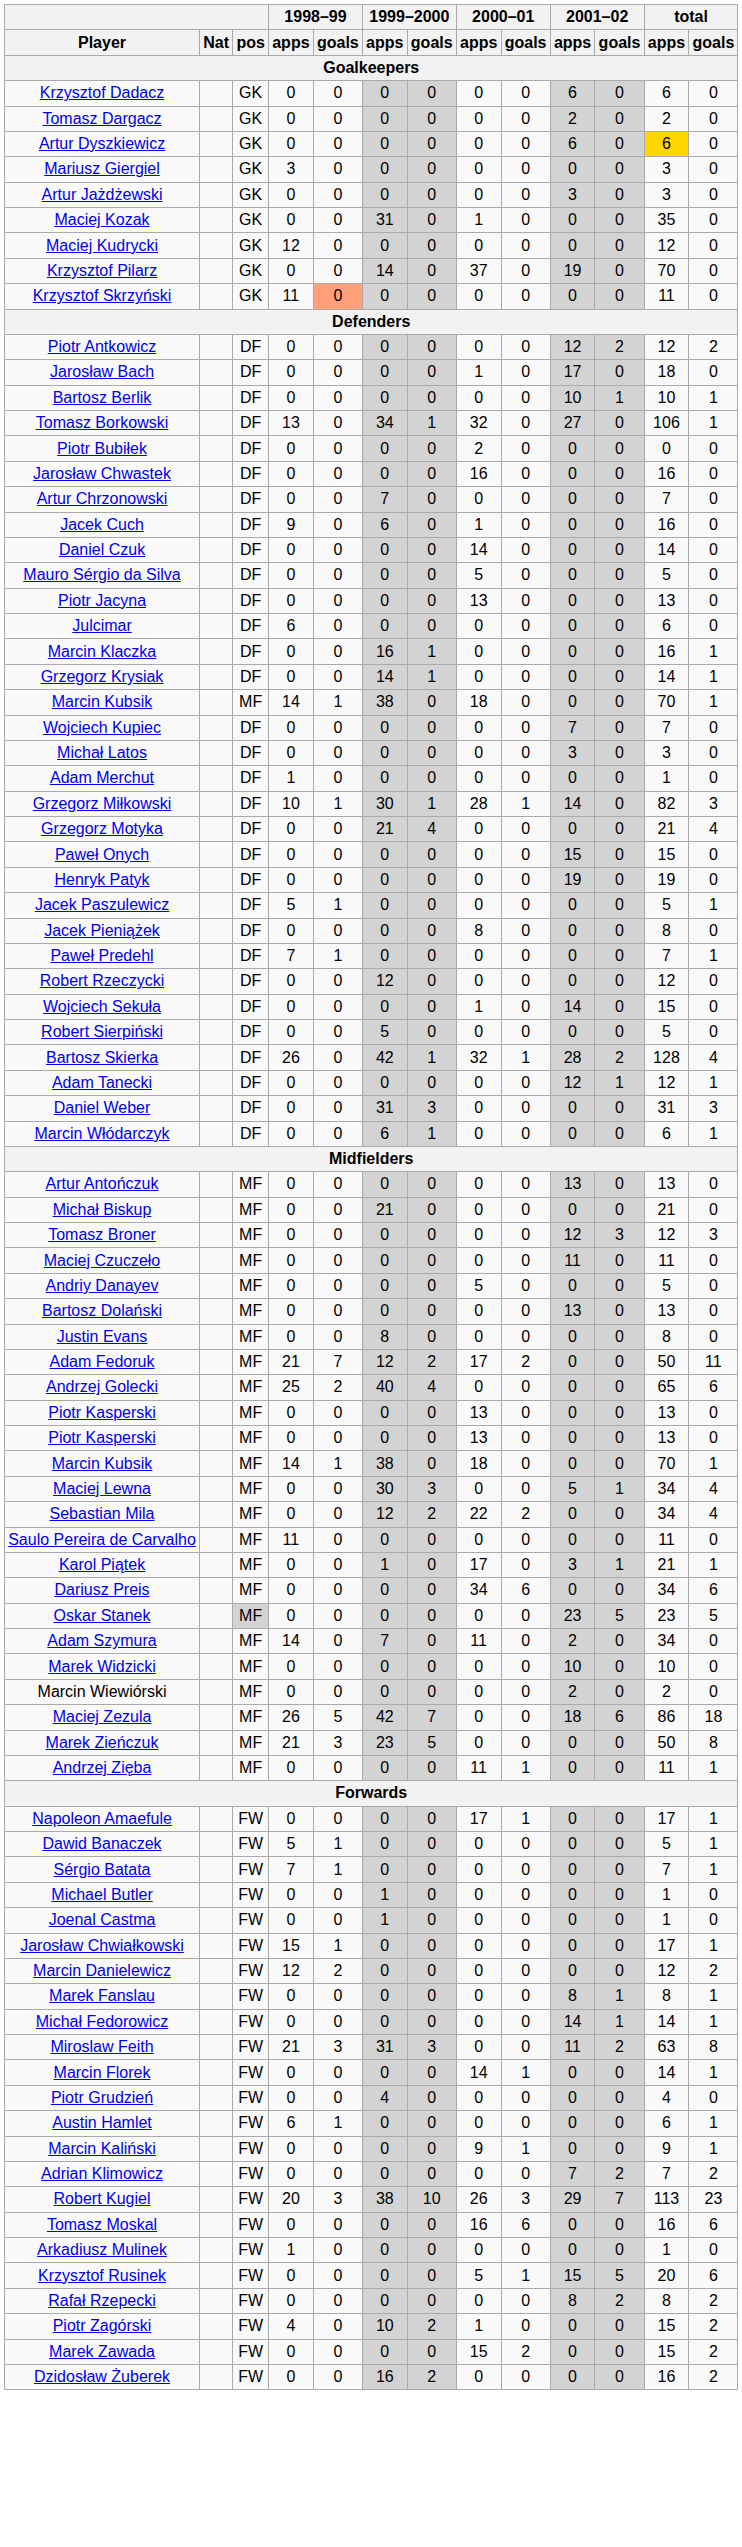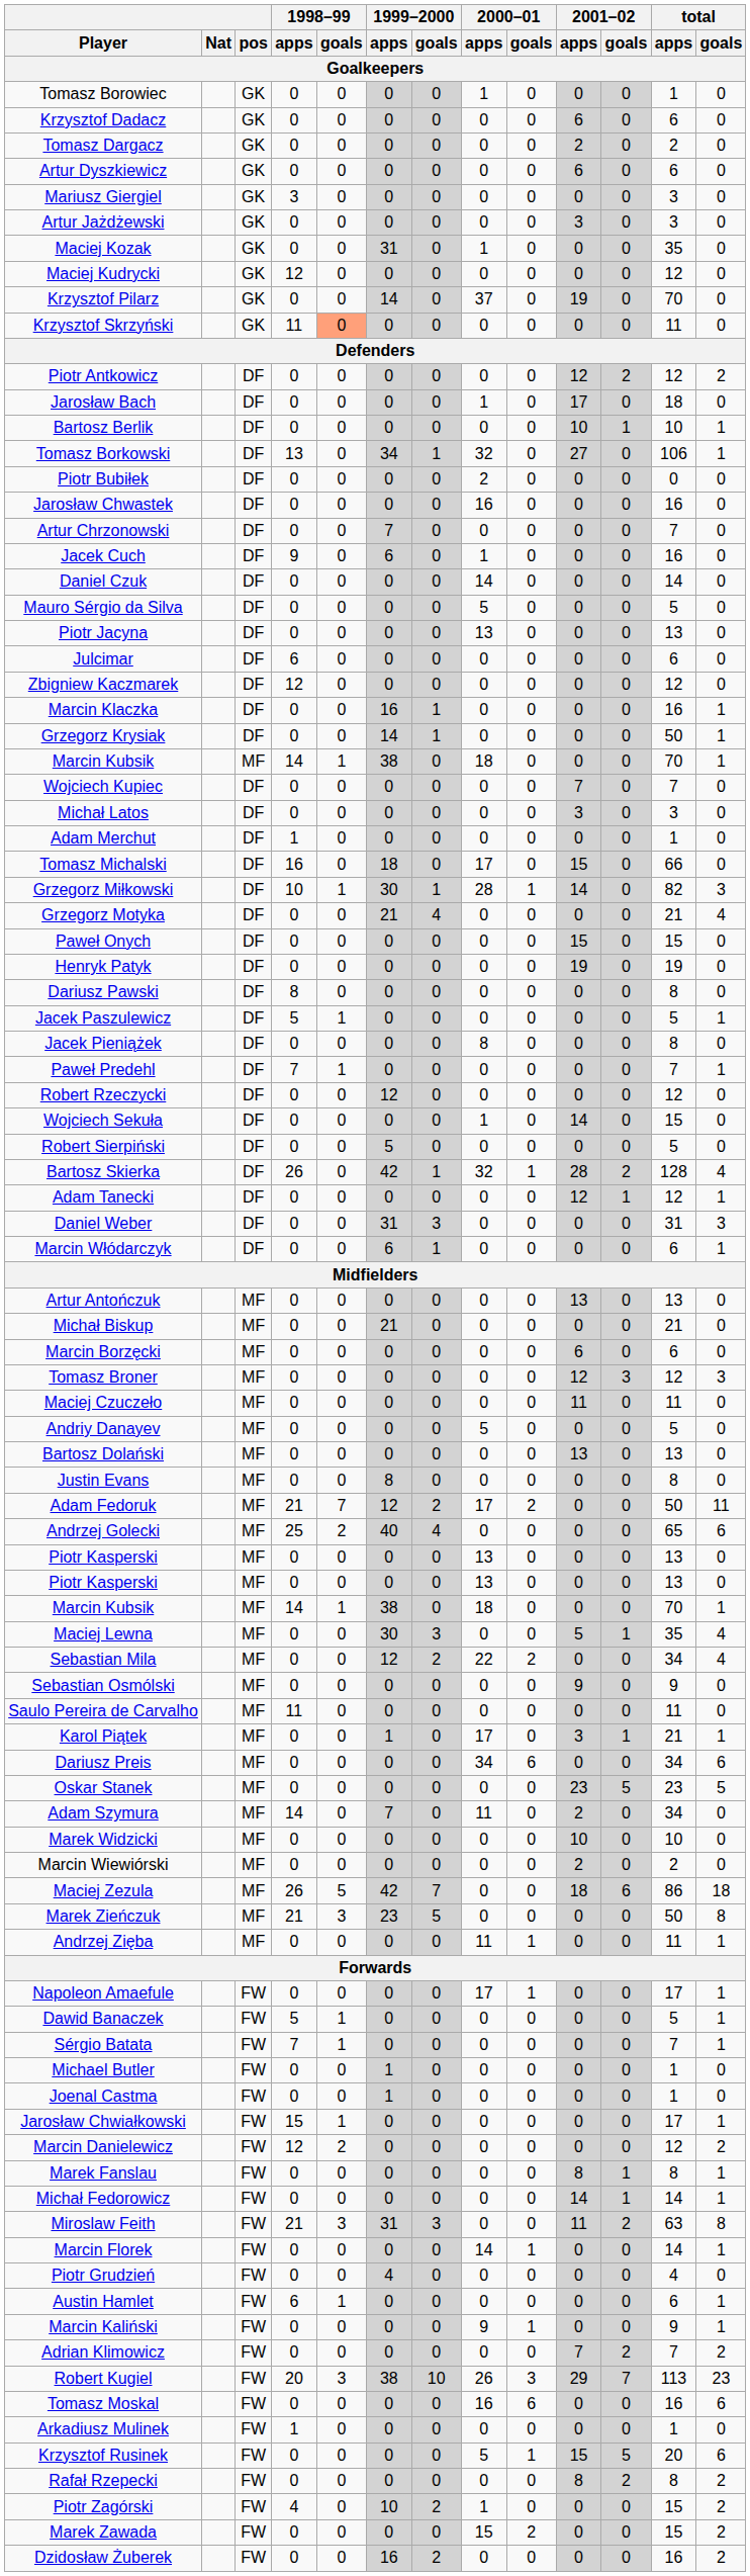+ row: Tomasz Borowiec | GK | 0 | 0 | 0 | 0 | 1 | 0 | 0 | 0 | 1 | 0
Artur Dyszkiewicz | total / apps: gold background -> no background
+ row: Zbigniew Kaczmarek | DF | 12 | 0 | 0 | 0 | 0 | 0 | 0 | 0 | 12 | 0
Grzegorz Krysiak | total / apps: 14 -> 50
+ row: Tomasz Michalski | DF | 16 | 0 | 18 | 0 | 17 | 0 | 15 | 0 | 66 | 0
+ row: Dariusz Pawski | DF | 8 | 0 | 0 | 0 | 0 | 0 | 0 | 0 | 8 | 0
+ row: Marcin Borzęcki | MF | 0 | 0 | 0 | 0 | 0 | 0 | 6 | 0 | 6 | 0
Maciej Lewna | total / apps: 34 -> 35
+ row: Sebastian Osmólski | MF | 0 | 0 | 0 | 0 | 0 | 0 | 9 | 0 | 9 | 0
Oskar Stanek | pos: lightgrey background -> no background
